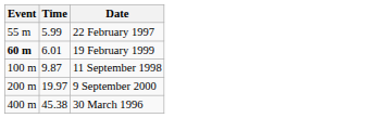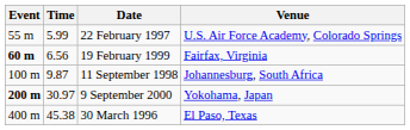+ column: Venue | U.S. Air Force Academy, Colorado Springs | Fairfax, Virginia | Johannesburg, South Africa | Yokohama, Japan | El Paso, Texas
19 February 1999 | Time: 6.01 -> 6.56
9 September 2000 | Event: normal -> bold
9 September 2000 | Time: 19.97 -> 30.97
